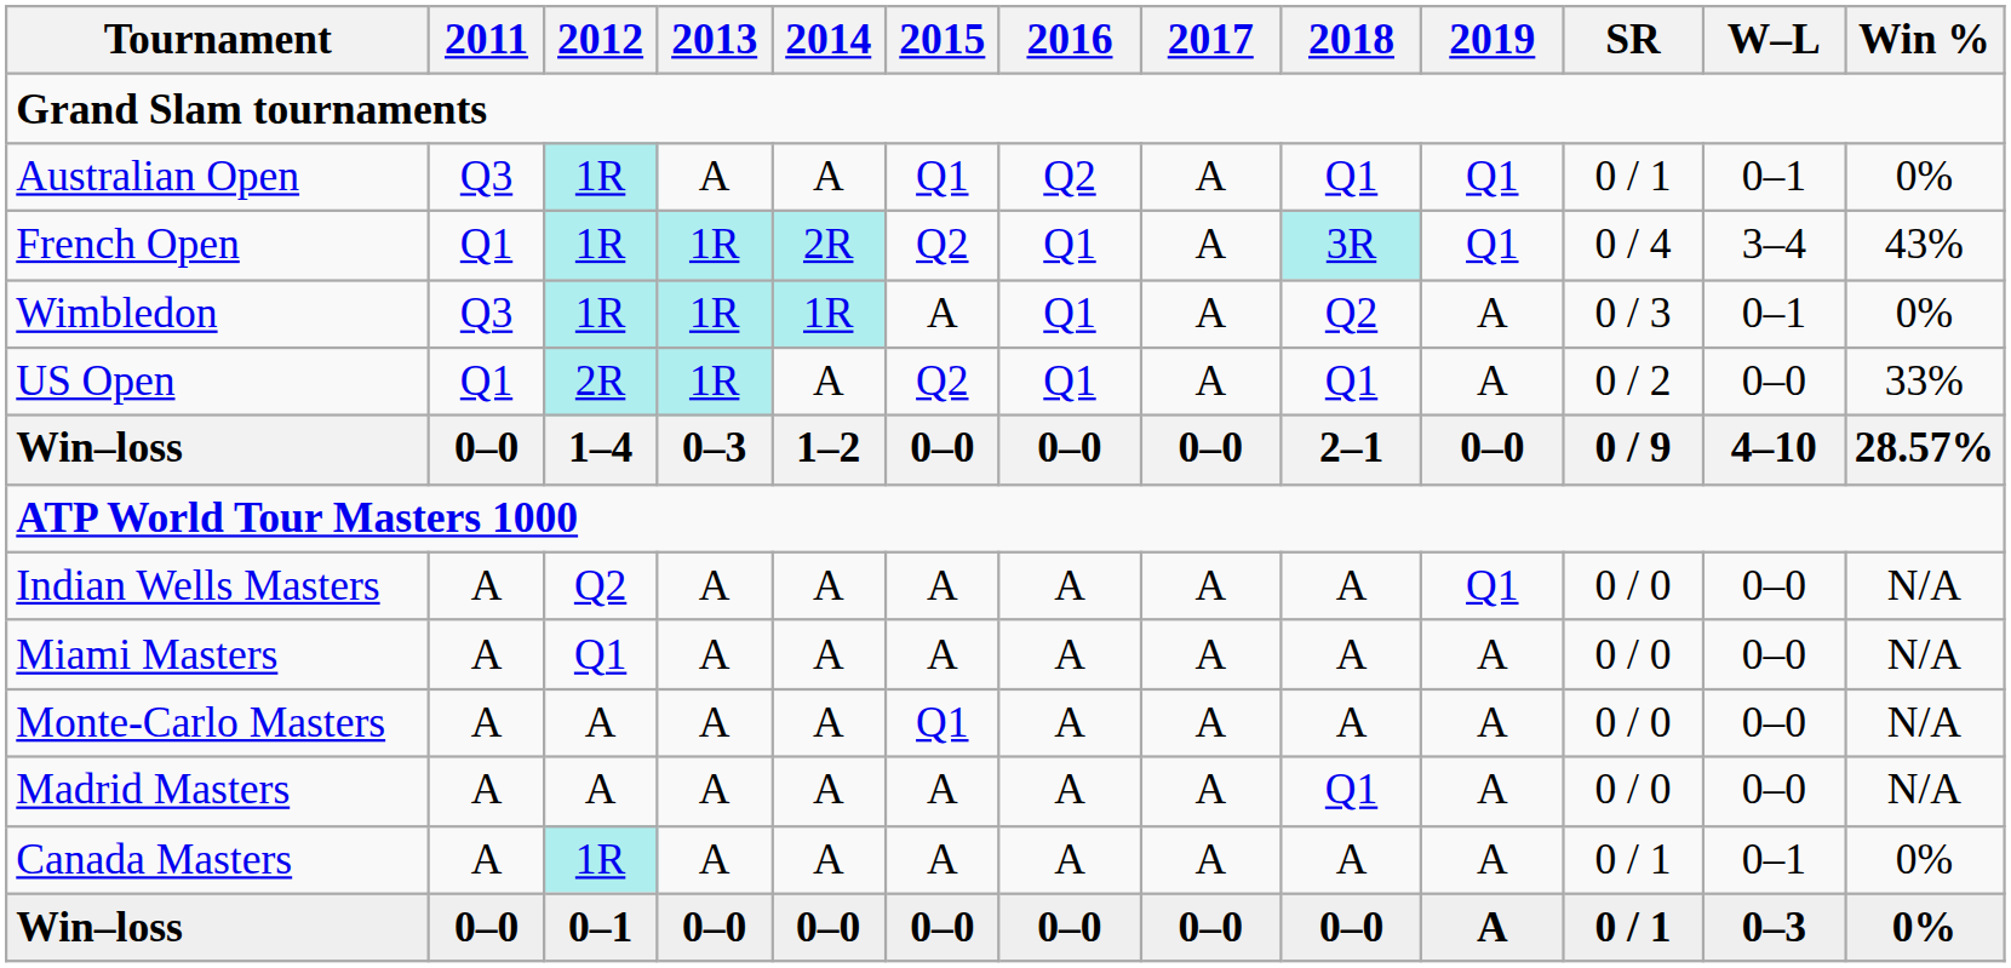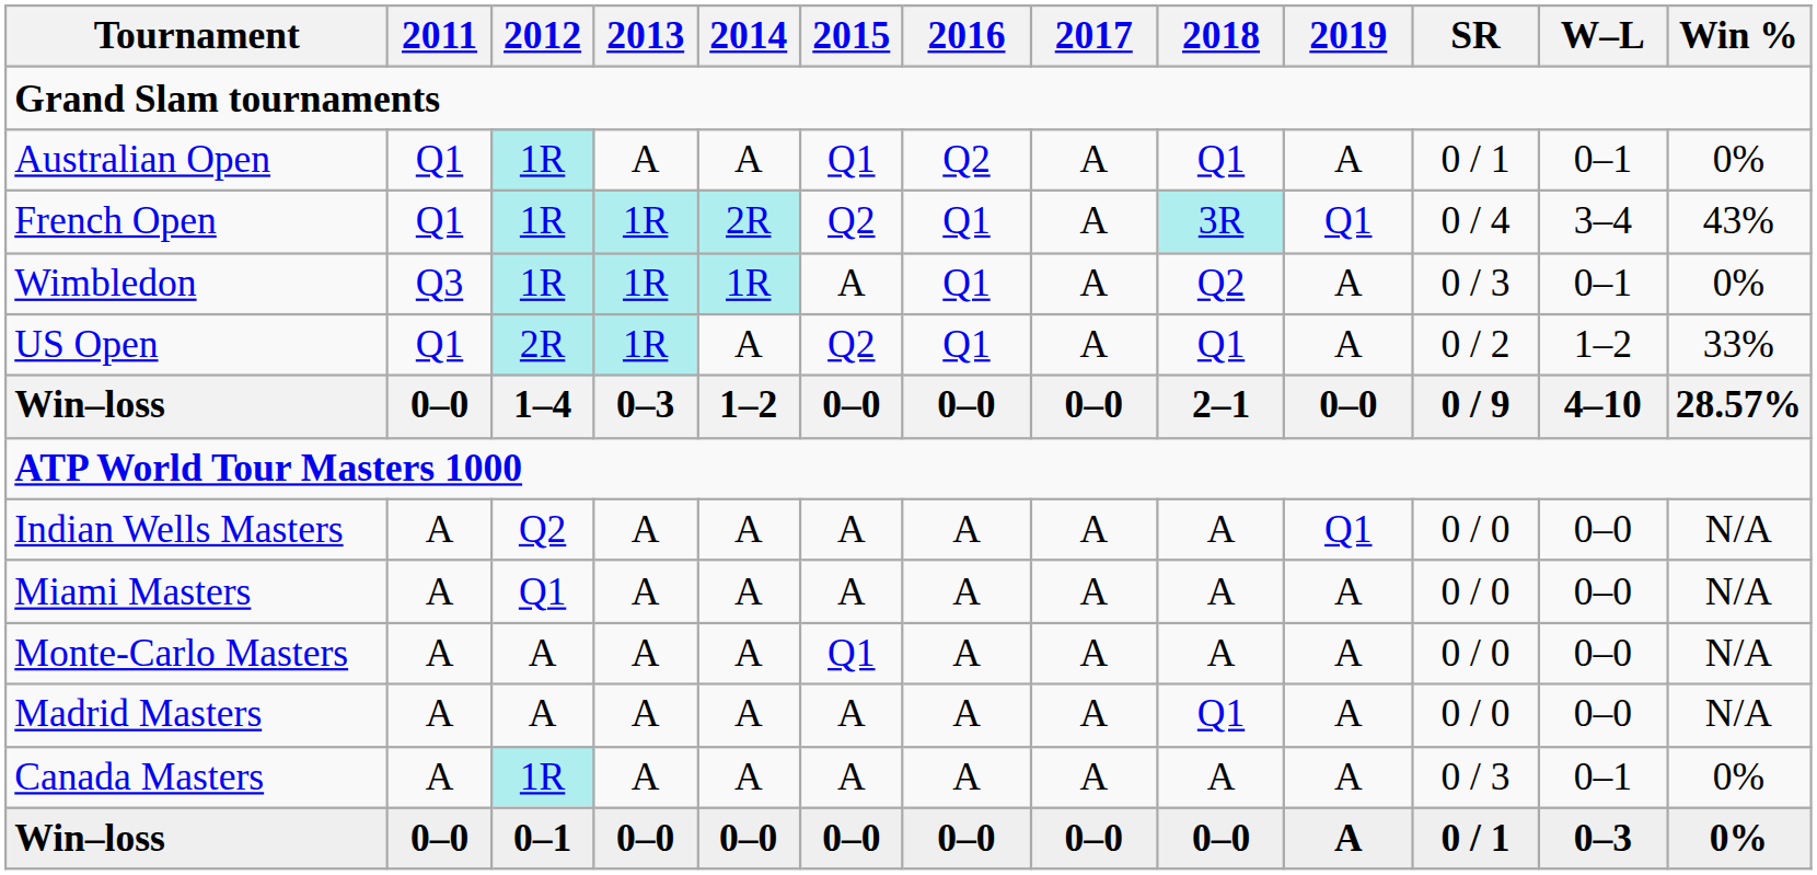Australian Open | 2011: Q3 -> Q1
Australian Open | 2019: Q1 -> A
US Open | W–L: 0–0 -> 1–2
Canada Masters | SR: 0 / 1 -> 0 / 3
